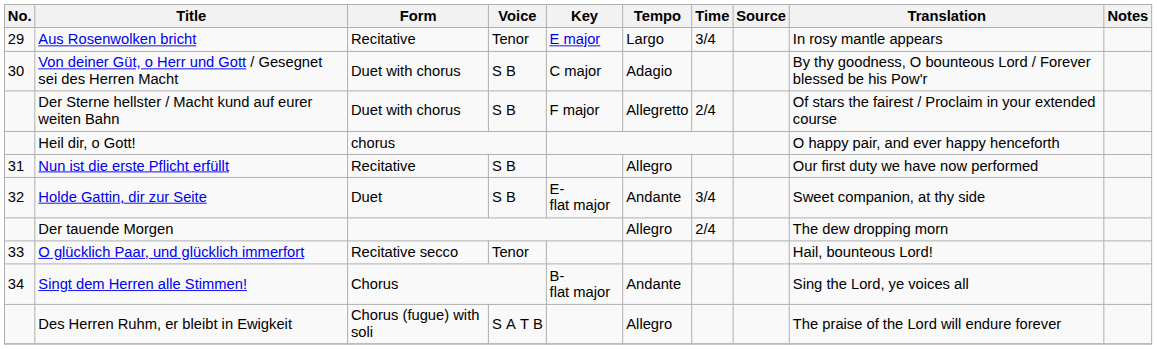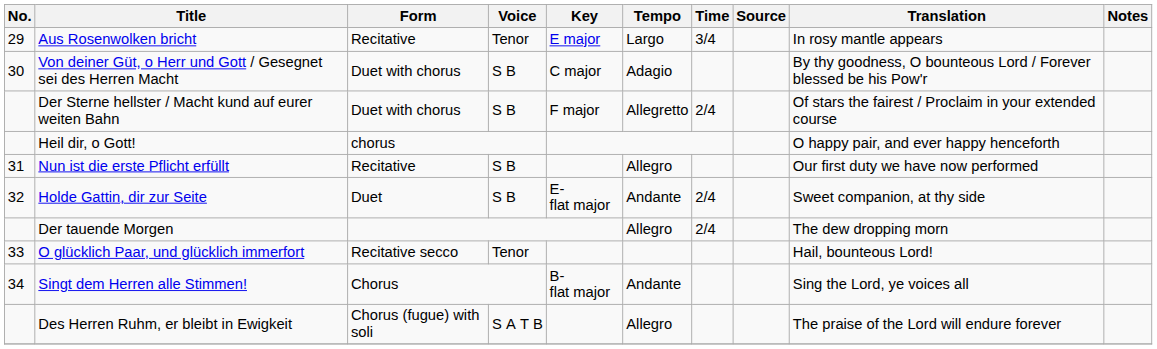Holde Gattin, dir zur Seite | Time: 3/4 -> 2/4
